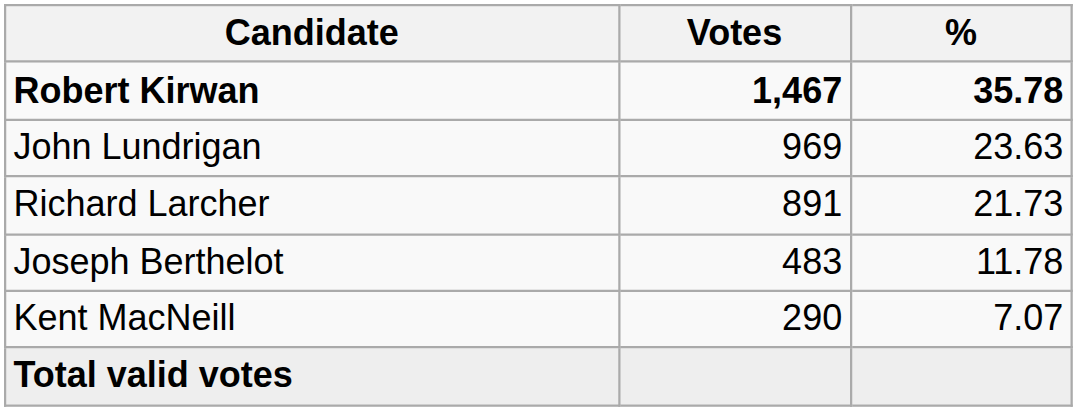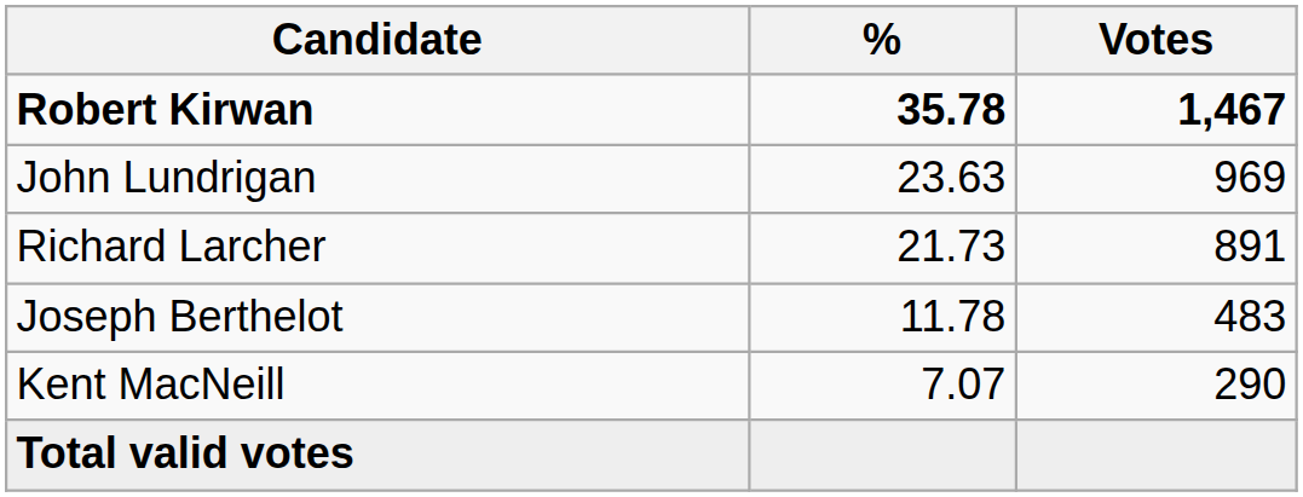columns swapped: Votes <-> %
